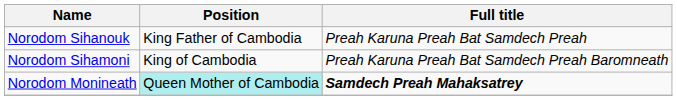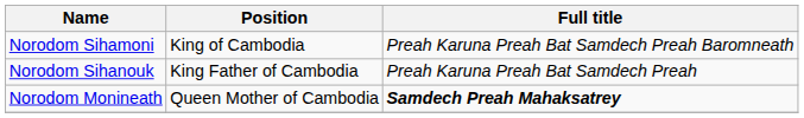rows swapped: Norodom Sihamoni <-> Norodom Sihanouk
Norodom Monineath | Position: paleturquoise background -> no background
